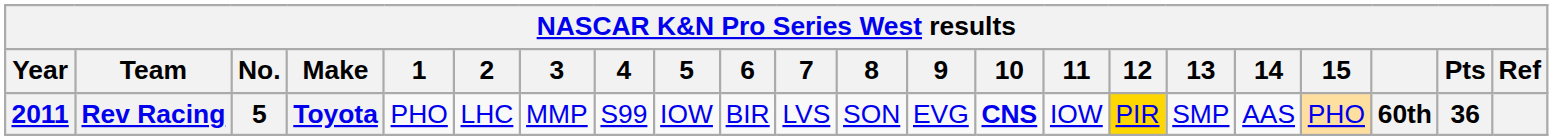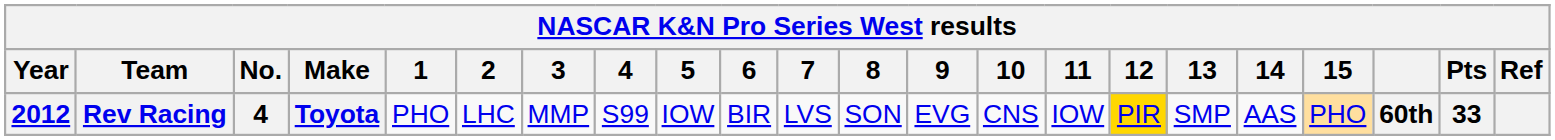Rev Racing | Year: 2011 -> 2012
Rev Racing | No.: 5 -> 4
Rev Racing | 10: bold -> normal
Rev Racing | Pts: 36 -> 33
